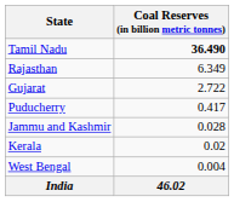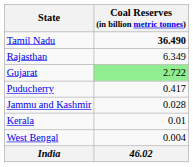Gujarat | Coal Reserves (in billion metric tonnes): no background -> lightgreen background
Kerala | Coal Reserves (in billion metric tonnes): 0.02 -> 0.01
